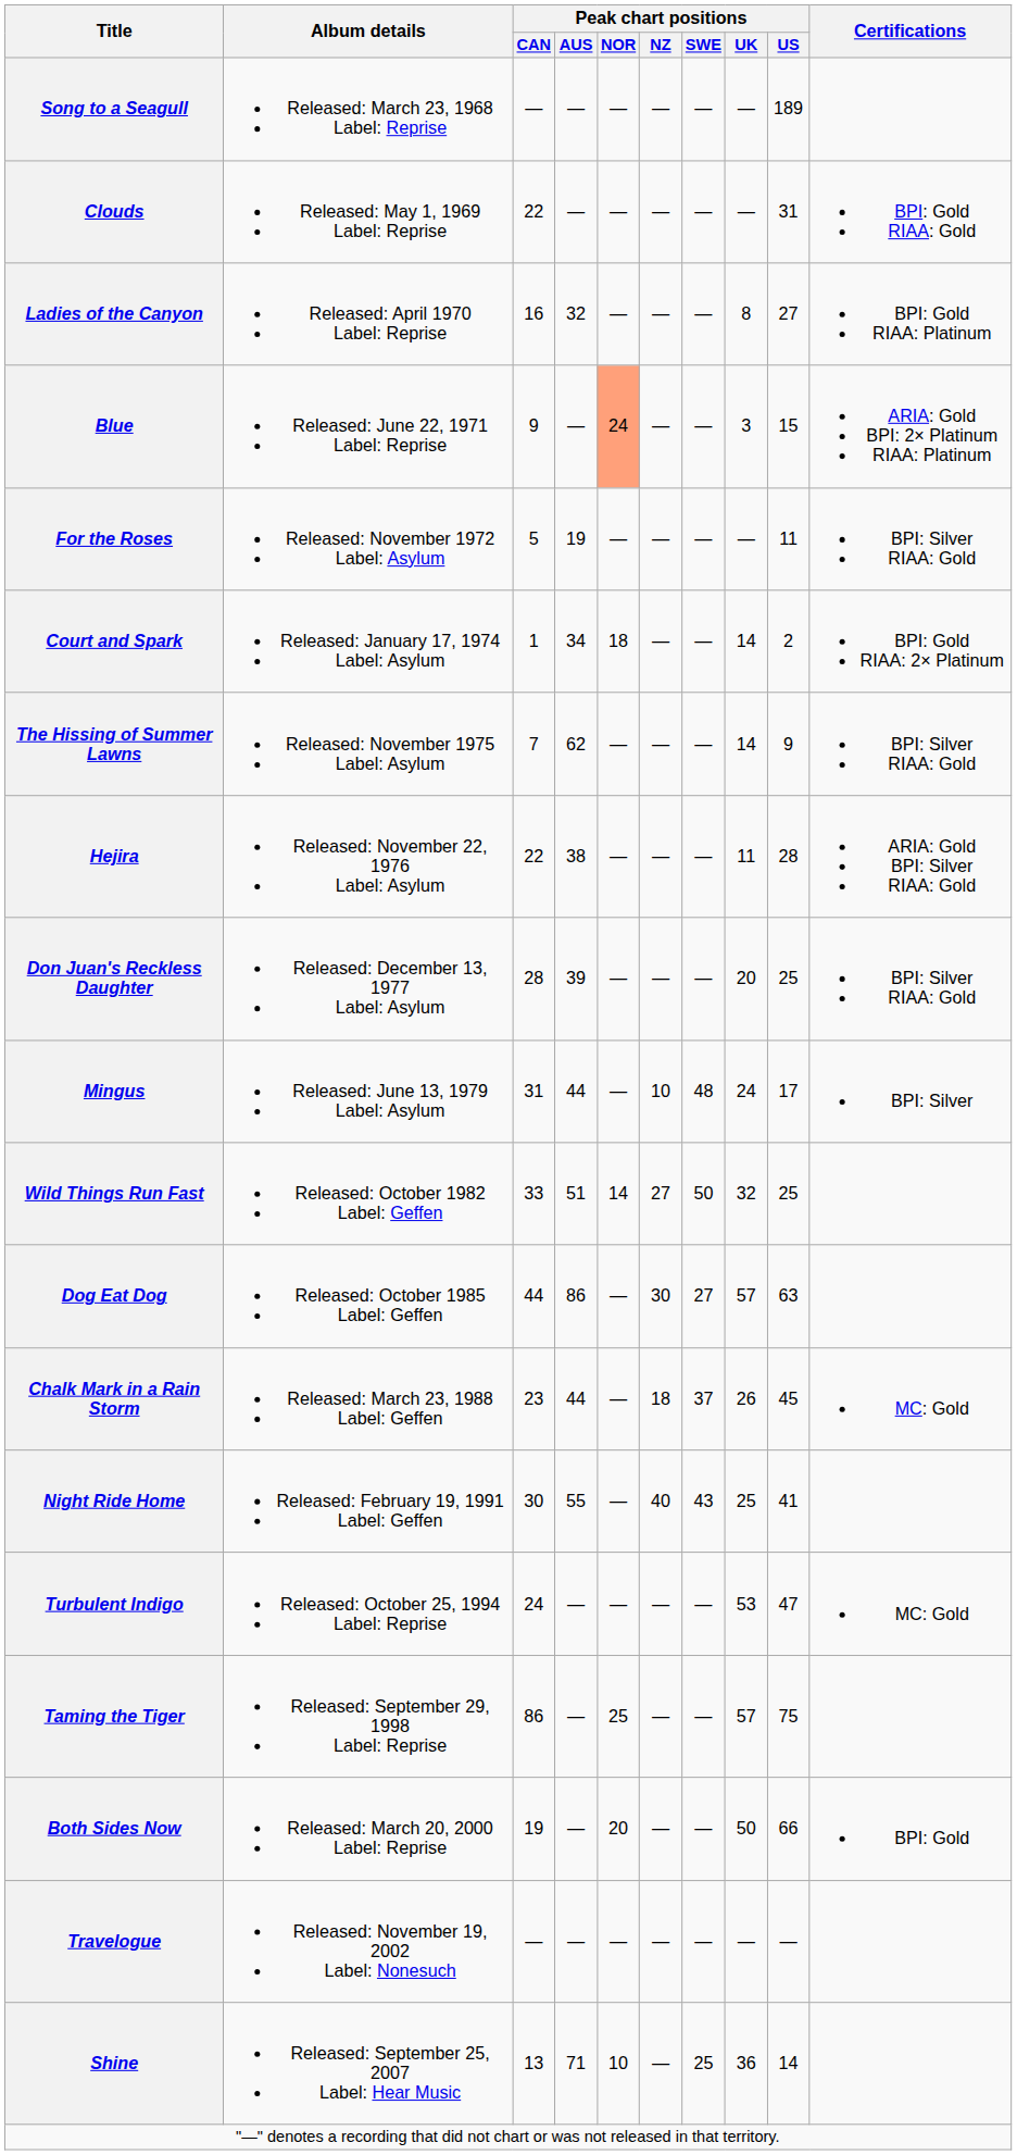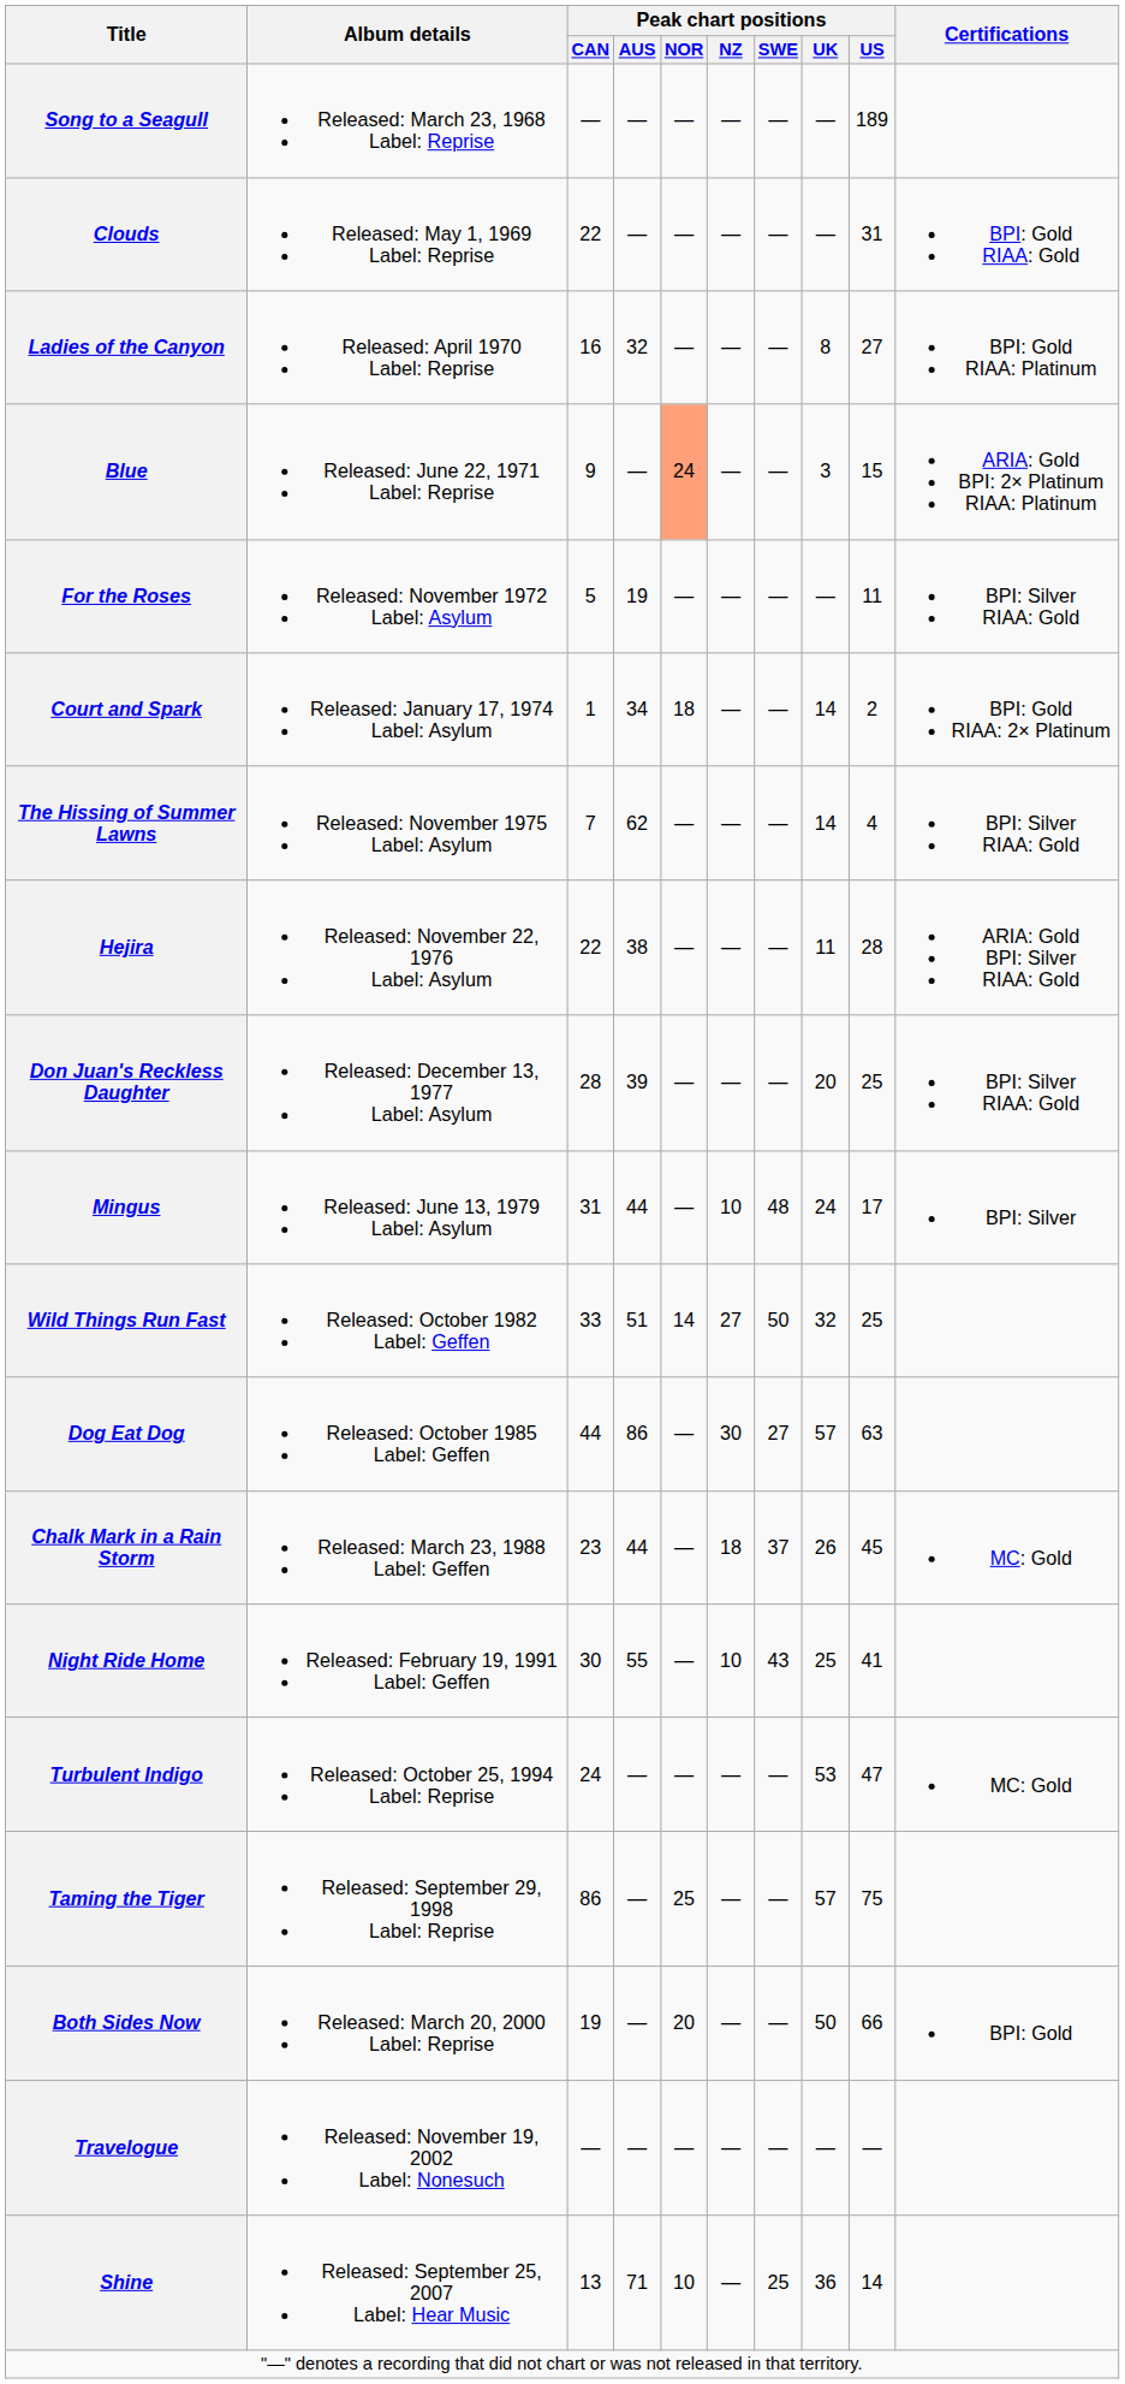The Hissing of Summer Lawns | Peak chart positions / US: 9 -> 4
Night Ride Home | Peak chart positions / NZ: 40 -> 10
